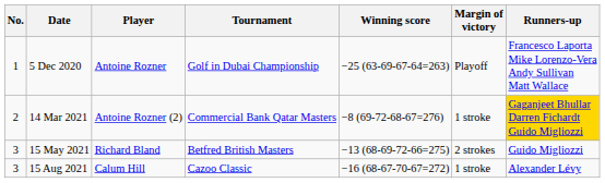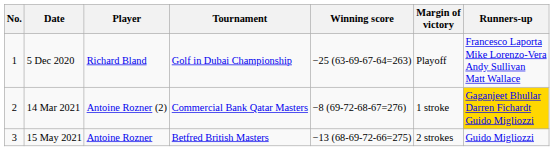5 Dec 2020 | Player: Antoine Rozner -> Richard Bland
15 May 2021 | Player: Richard Bland -> Antoine Rozner
- row: 3 | 15 Aug 2021 | Calum Hill | Cazoo Classic | −16 (68-67-70-67=272) | 1 stroke | Alexander Lévy
